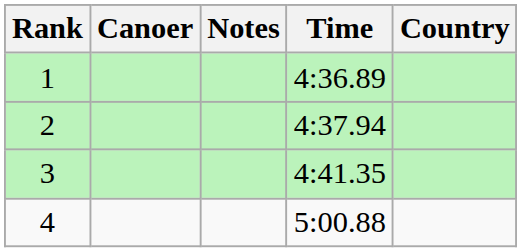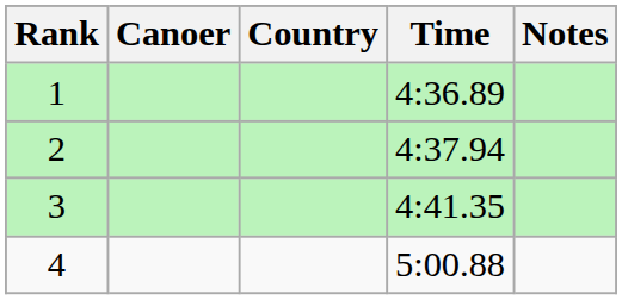columns swapped: Country <-> Notes
